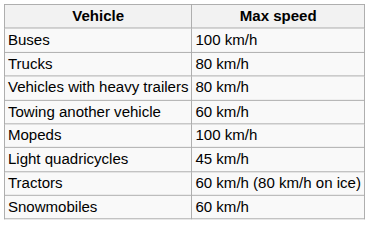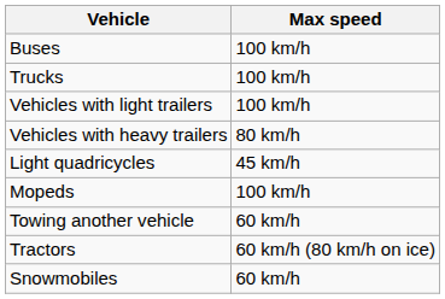Trucks | Max speed: 80 km/h -> 100 km/h
+ row: Vehicles with light trailers | 100 km/h
rows swapped: Towing another vehicle <-> Light quadricycles
